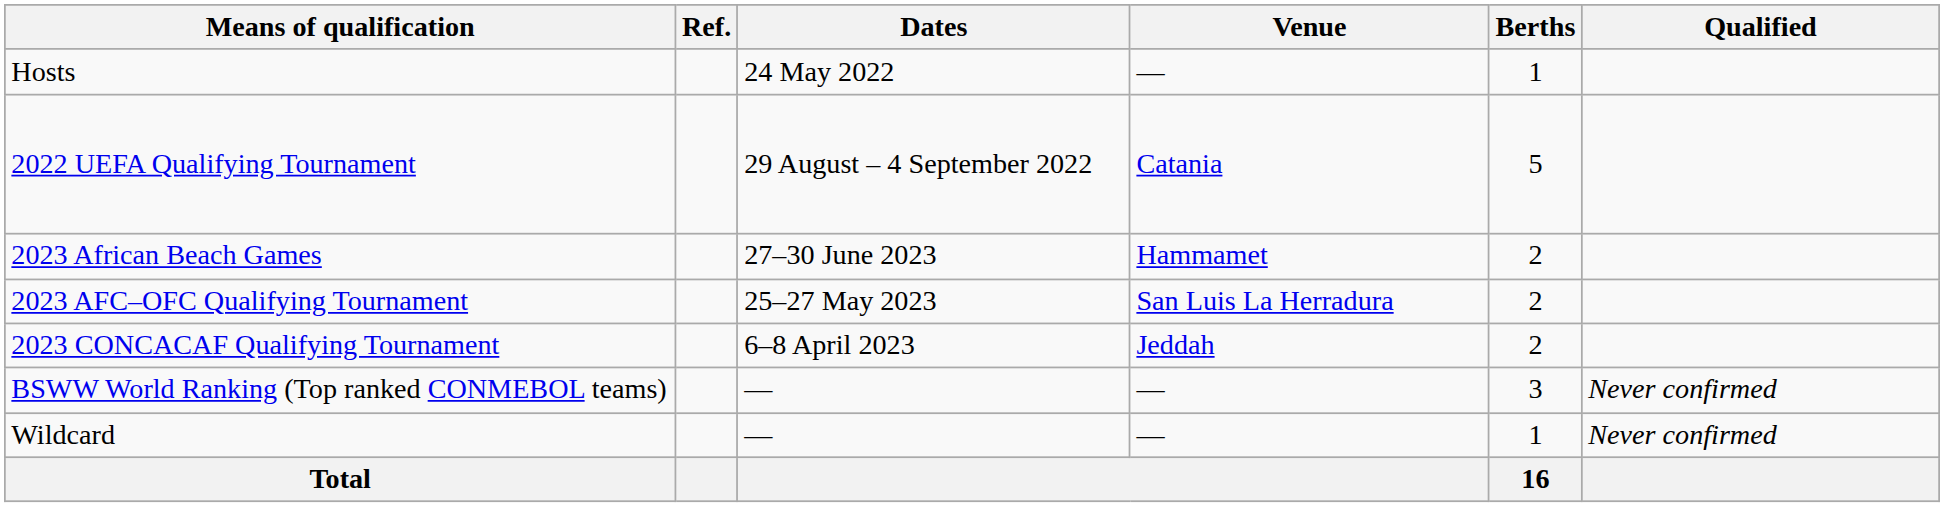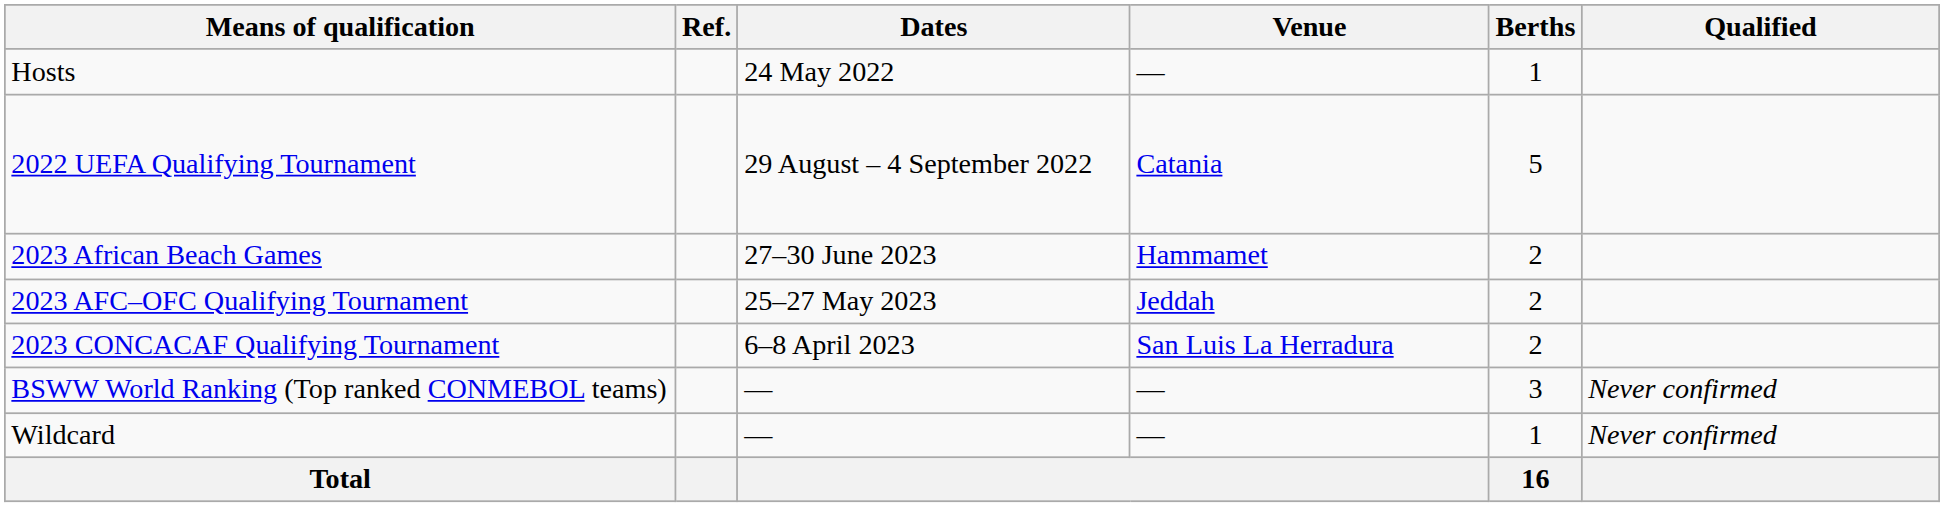2023 AFC–OFC Qualifying Tournament | Venue: San Luis La Herradura -> Jeddah
2023 CONCACAF Qualifying Tournament | Venue: Jeddah -> San Luis La Herradura
